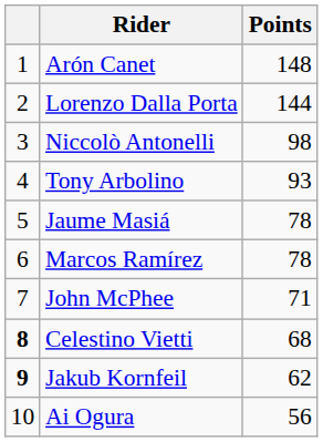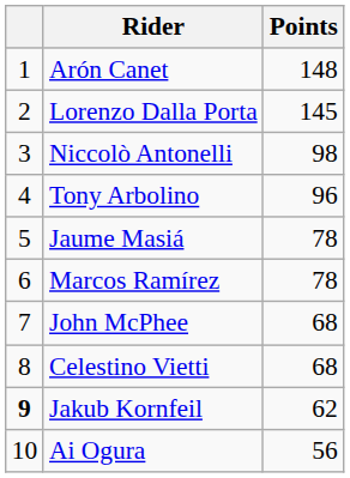Lorenzo Dalla Porta | Points: 144 -> 145
Tony Arbolino | Points: 93 -> 96
John McPhee | Points: 71 -> 68
Celestino Vietti | column 1: bold -> normal
